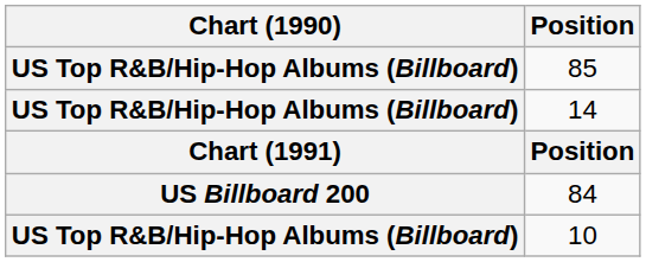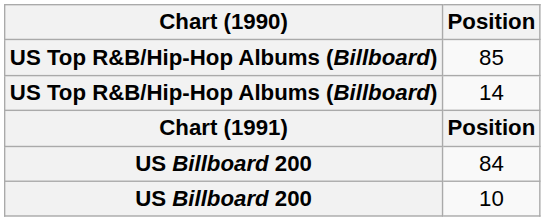10 | Chart (1990): US Top R&B/Hip-Hop Albums (Billboard) -> US Billboard 200
